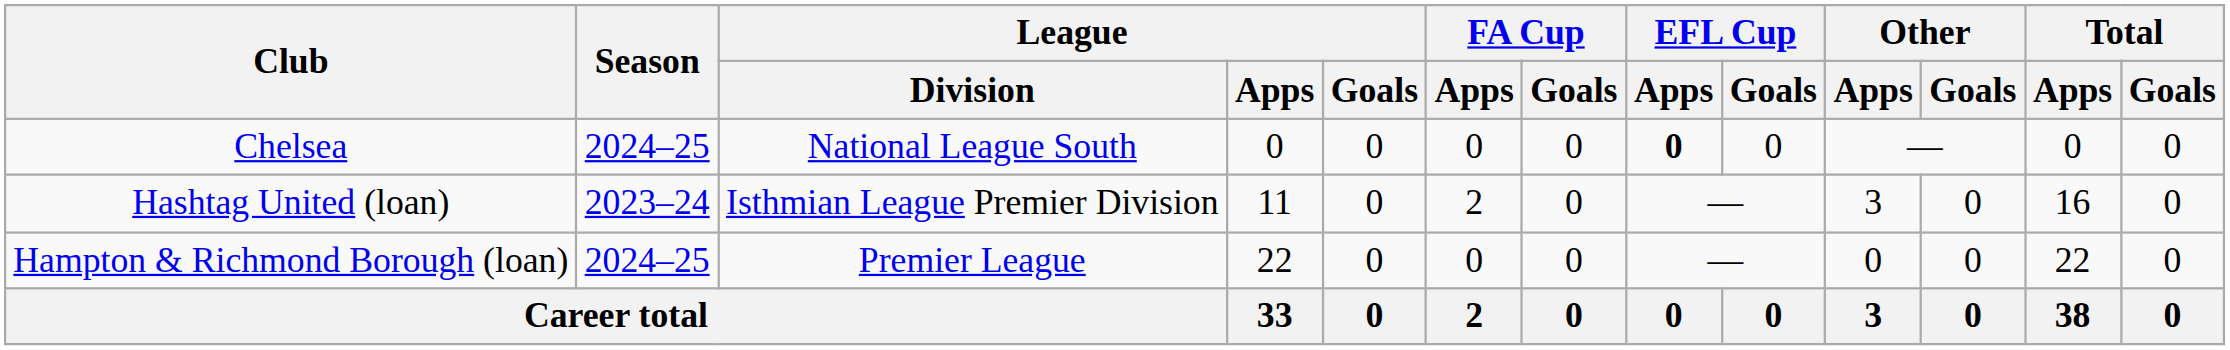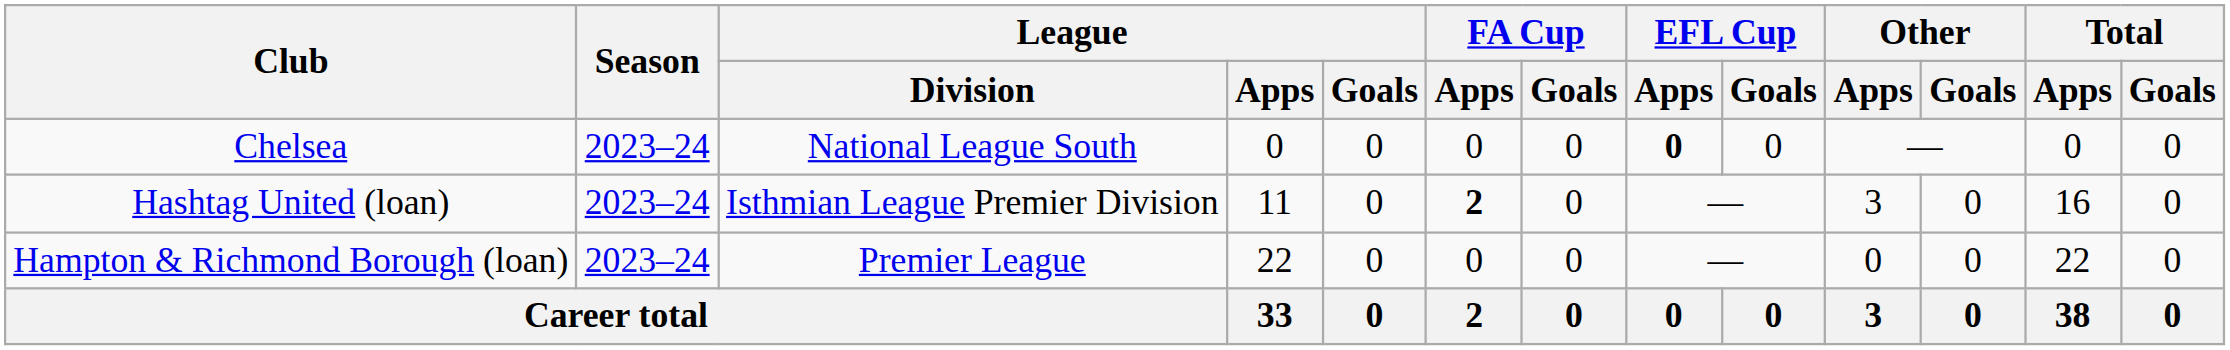Chelsea | Season: 2024–25 -> 2023–24
Hashtag United (loan) | FA Cup / Apps: normal -> bold
Hampton & Richmond Borough (loan) | Season: 2024–25 -> 2023–24
